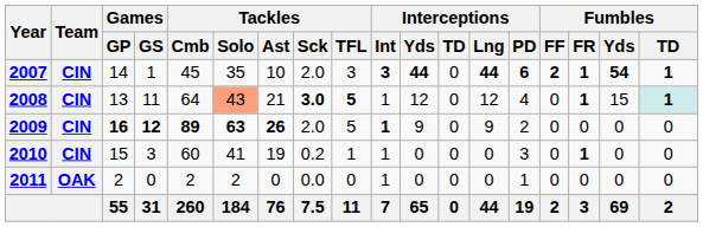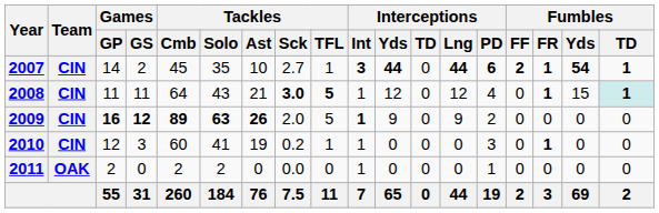2007 | Games / GS: 1 -> 2
2007 | Tackles / Sck: 2.0 -> 2.7
2007 | Tackles / TFL: 3 -> 1
2008 | Games / GP: 13 -> 11
2008 | Tackles / Solo: lightsalmon background -> no background
2010 | Games / GP: 15 -> 12
